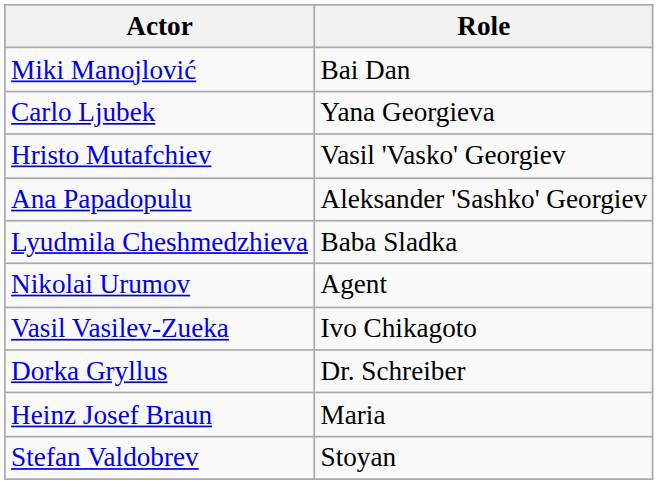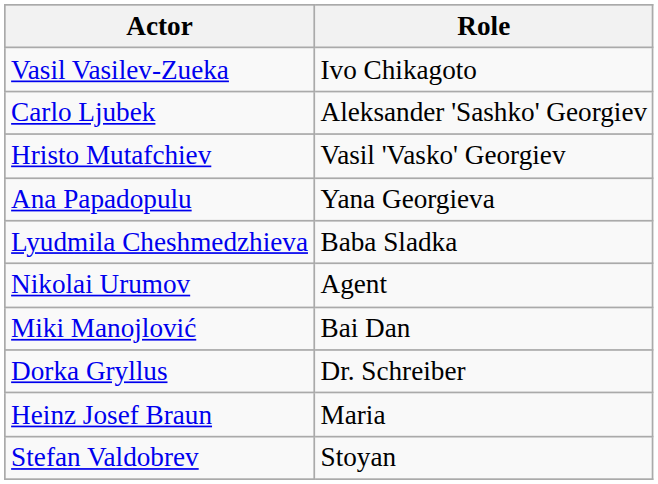rows swapped: Miki Manojlović <-> Vasil Vasilev-Zueka
Carlo Ljubek | Role: Yana Georgieva -> Aleksander 'Sashko' Georgiev
Ana Papadopulu | Role: Aleksander 'Sashko' Georgiev -> Yana Georgieva
